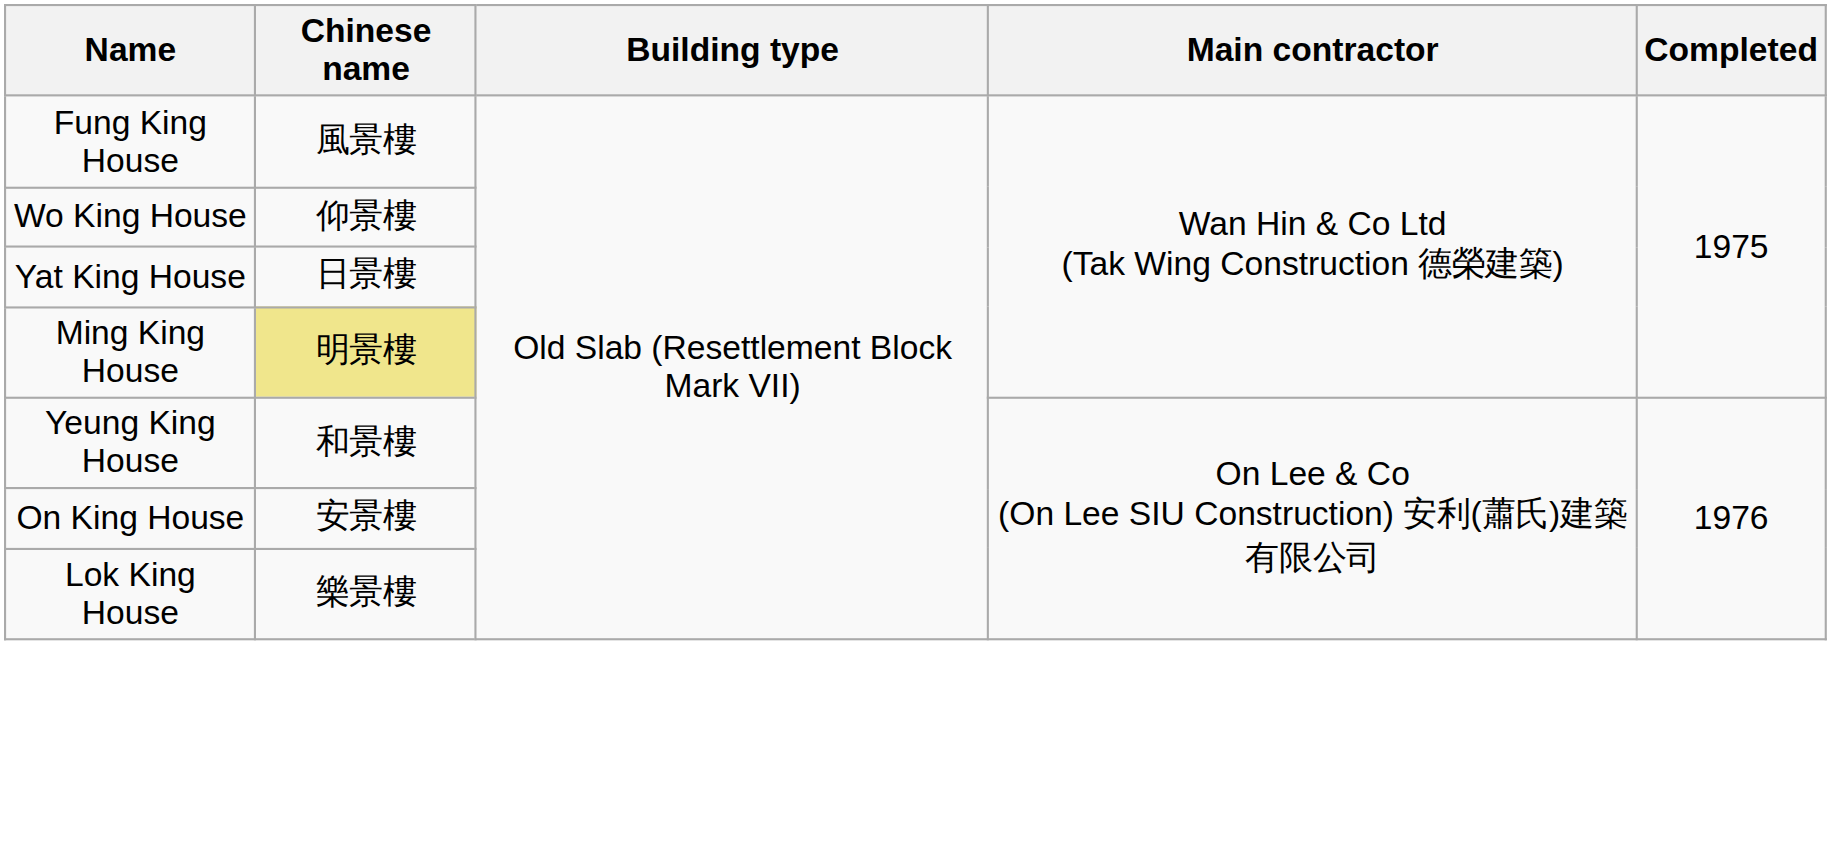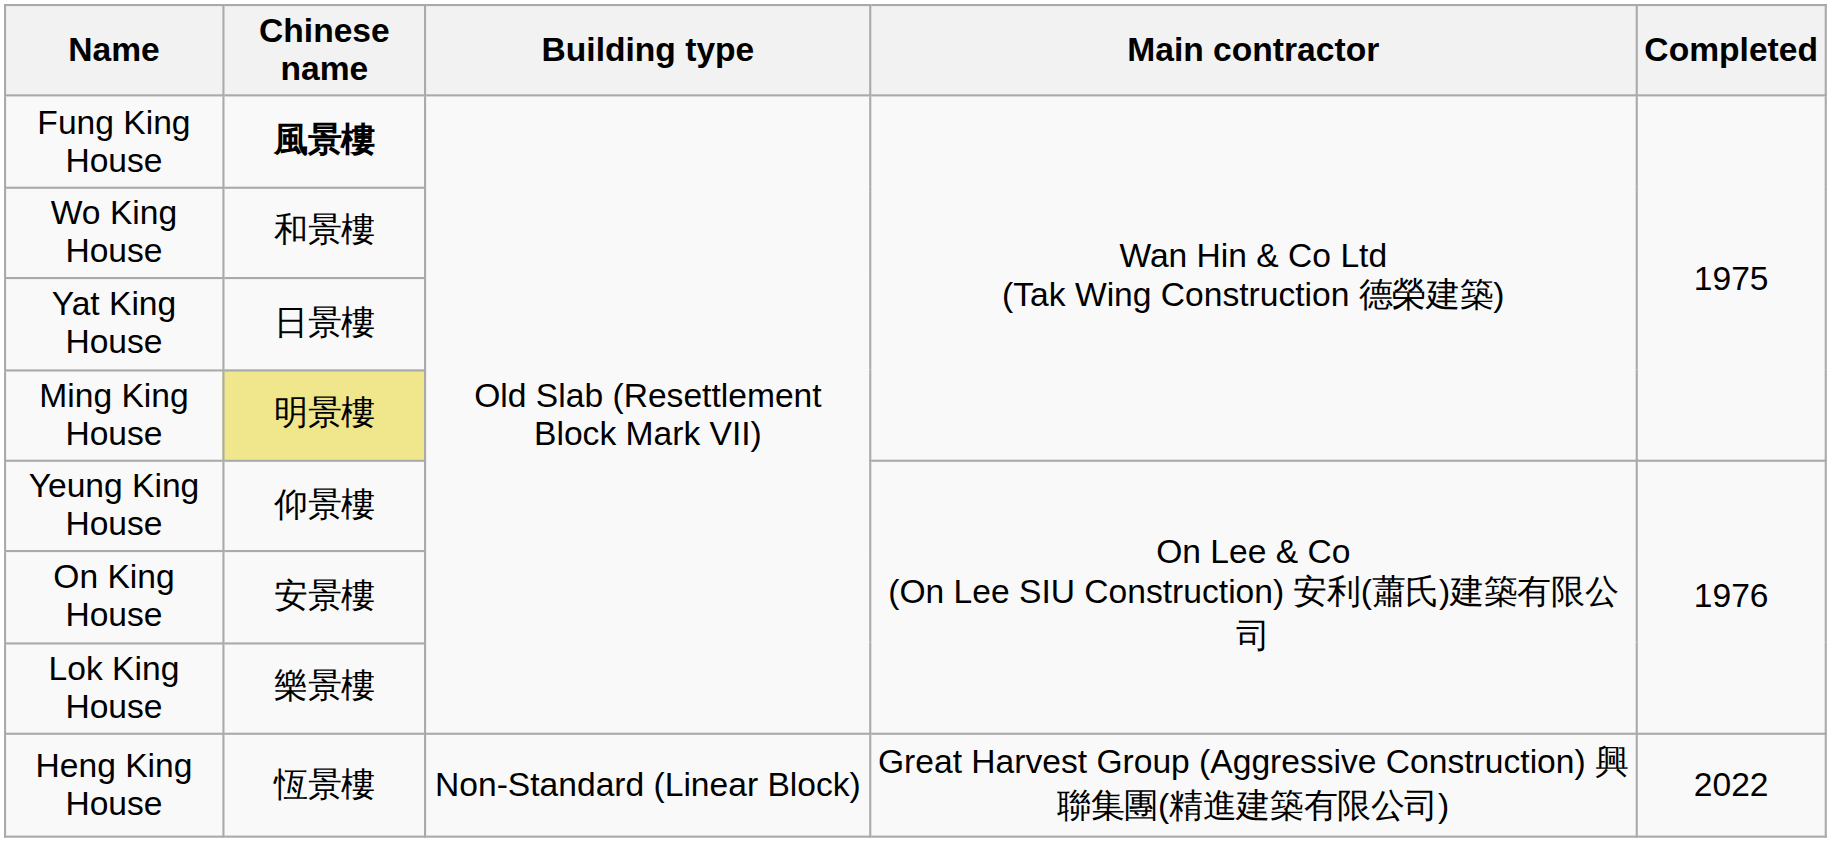Fung King House | Chinese name: normal -> bold
Wo King House | Chinese name: 仰景樓 -> 和景樓
Yeung King House | Chinese name: 和景樓 -> 仰景樓
+ row: Heng King House | 恆景樓 | Non-Standard (Linear Block) | Great Harvest Group (Aggressive Construction) 興聯集團(精進建築有限公司) | 2022
